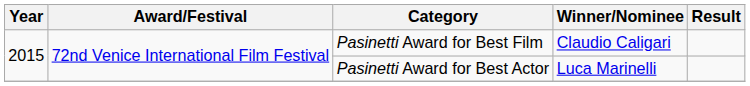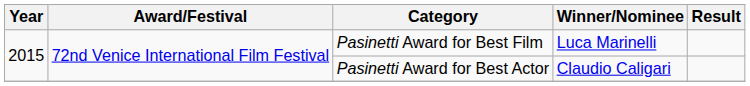Pasinetti Award for Best Film | Winner/Nominee: Claudio Caligari -> Luca Marinelli
Pasinetti Award for Best Actor | Winner/Nominee: Luca Marinelli -> Claudio Caligari
